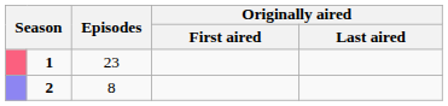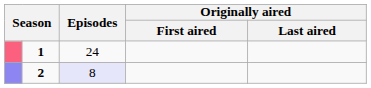1 | Episodes: 23 -> 24
2 | Episodes: no background -> lavender background
